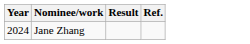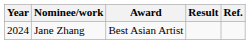+ column: Award | Best Asian Artist
